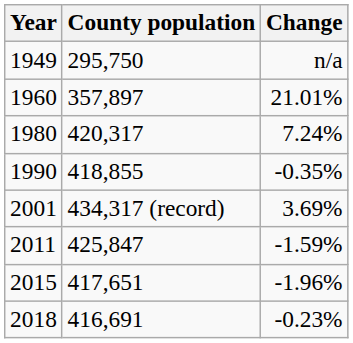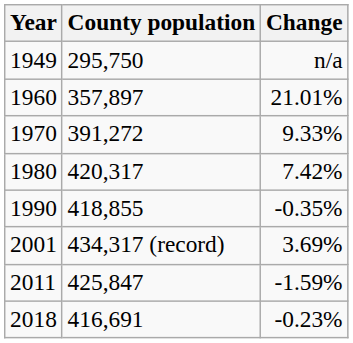+ row: 1970 | 391,272 | 9.33%
1980 | Change: 7.24% -> 7.42%
- row: 2015 | 417,651 | -1.96%
